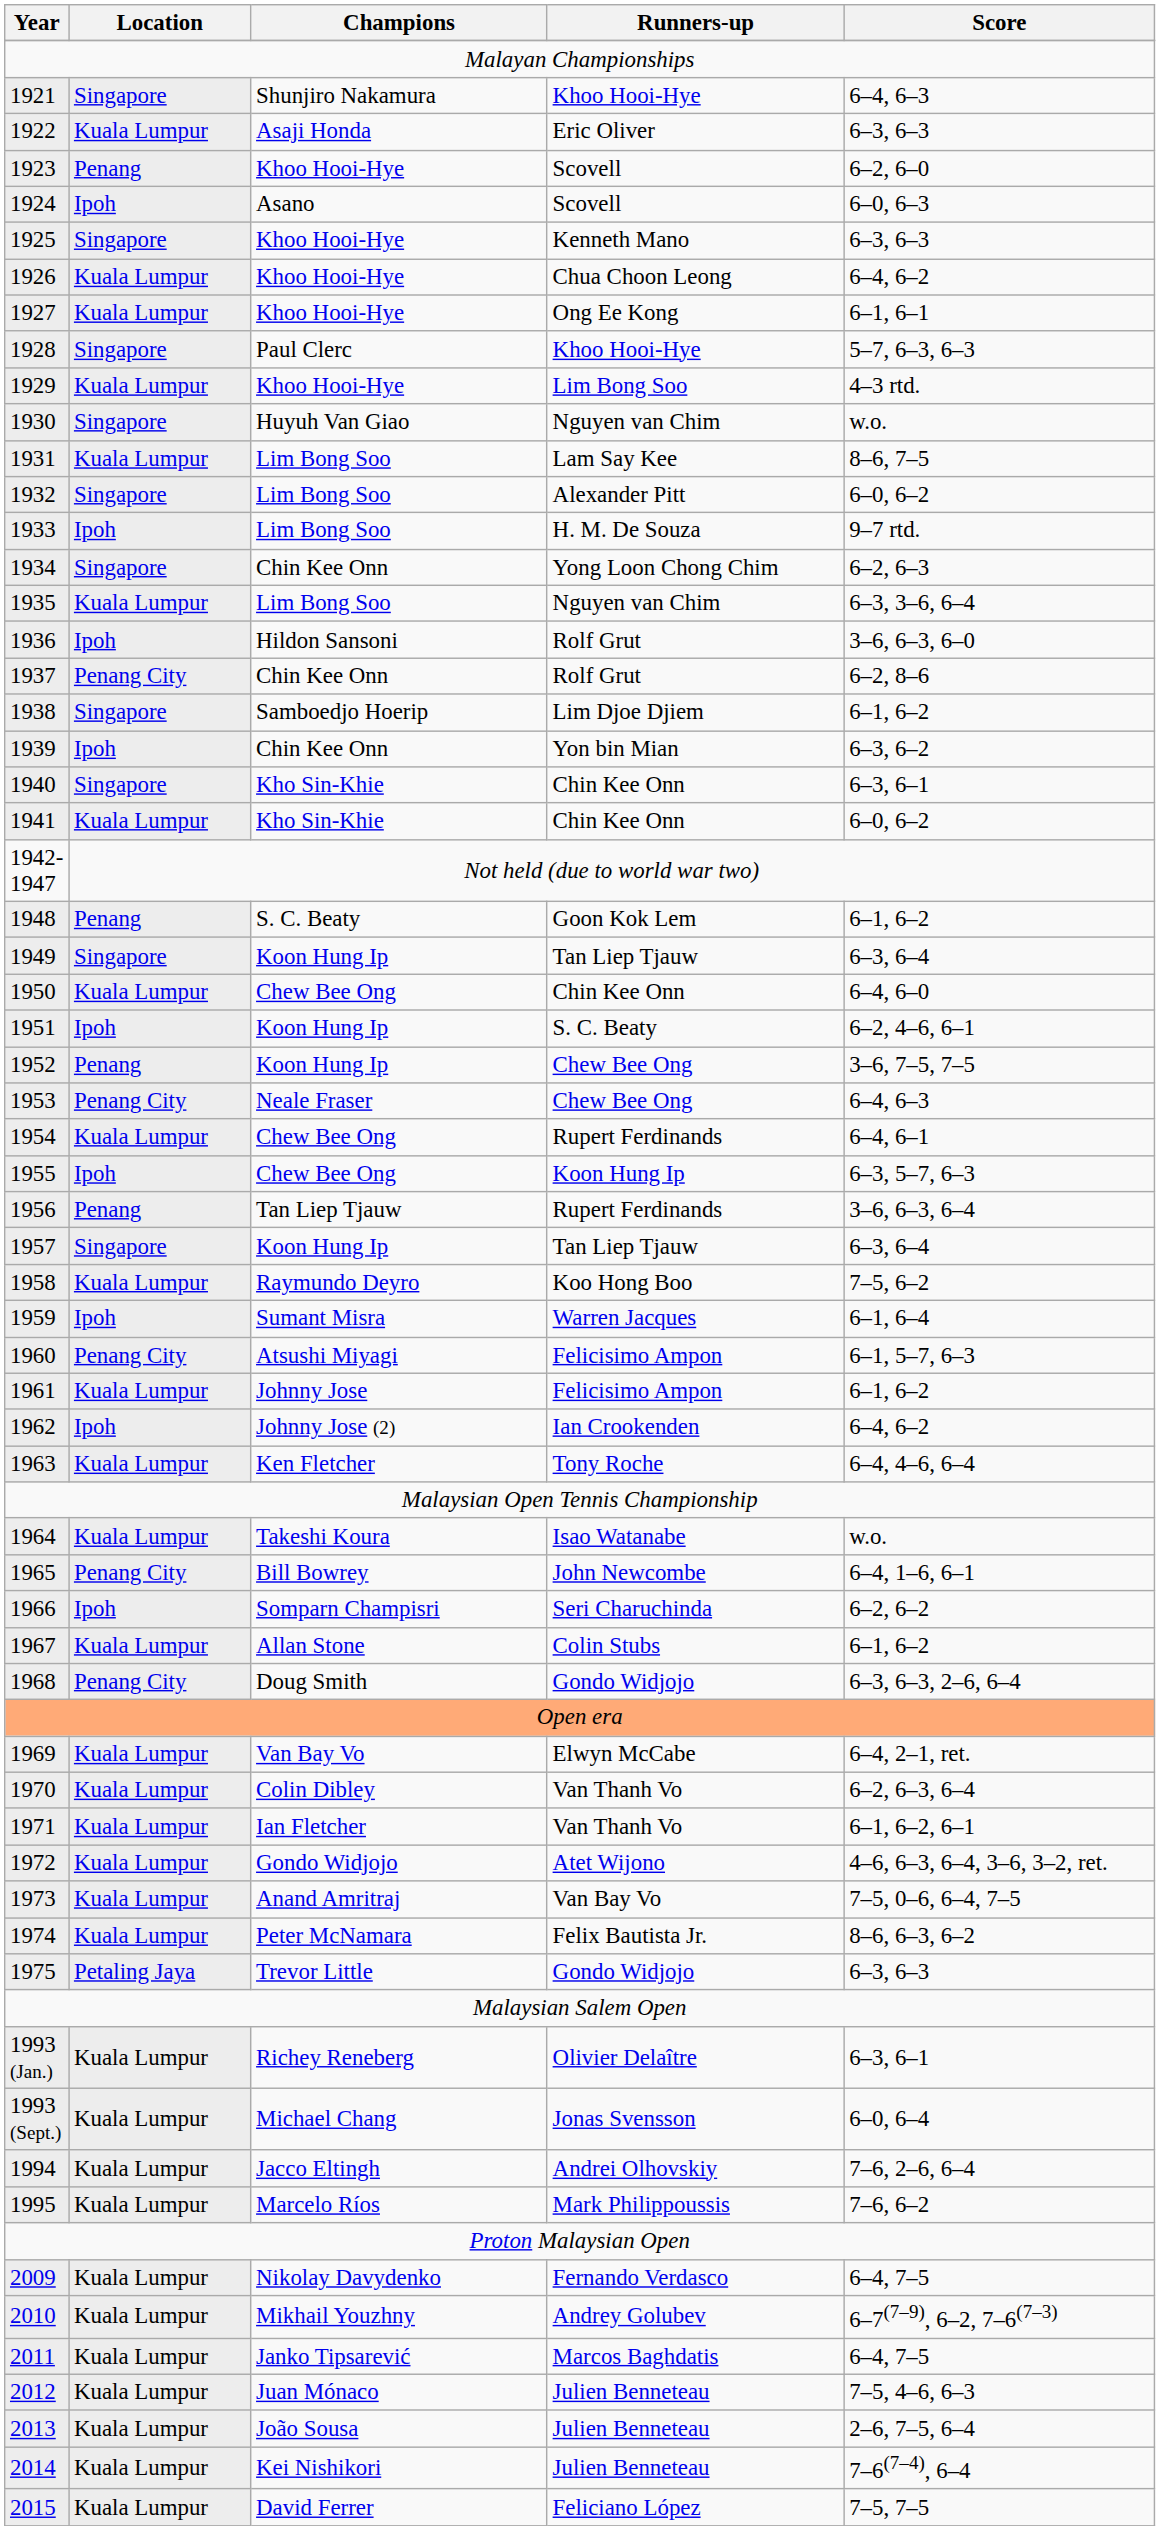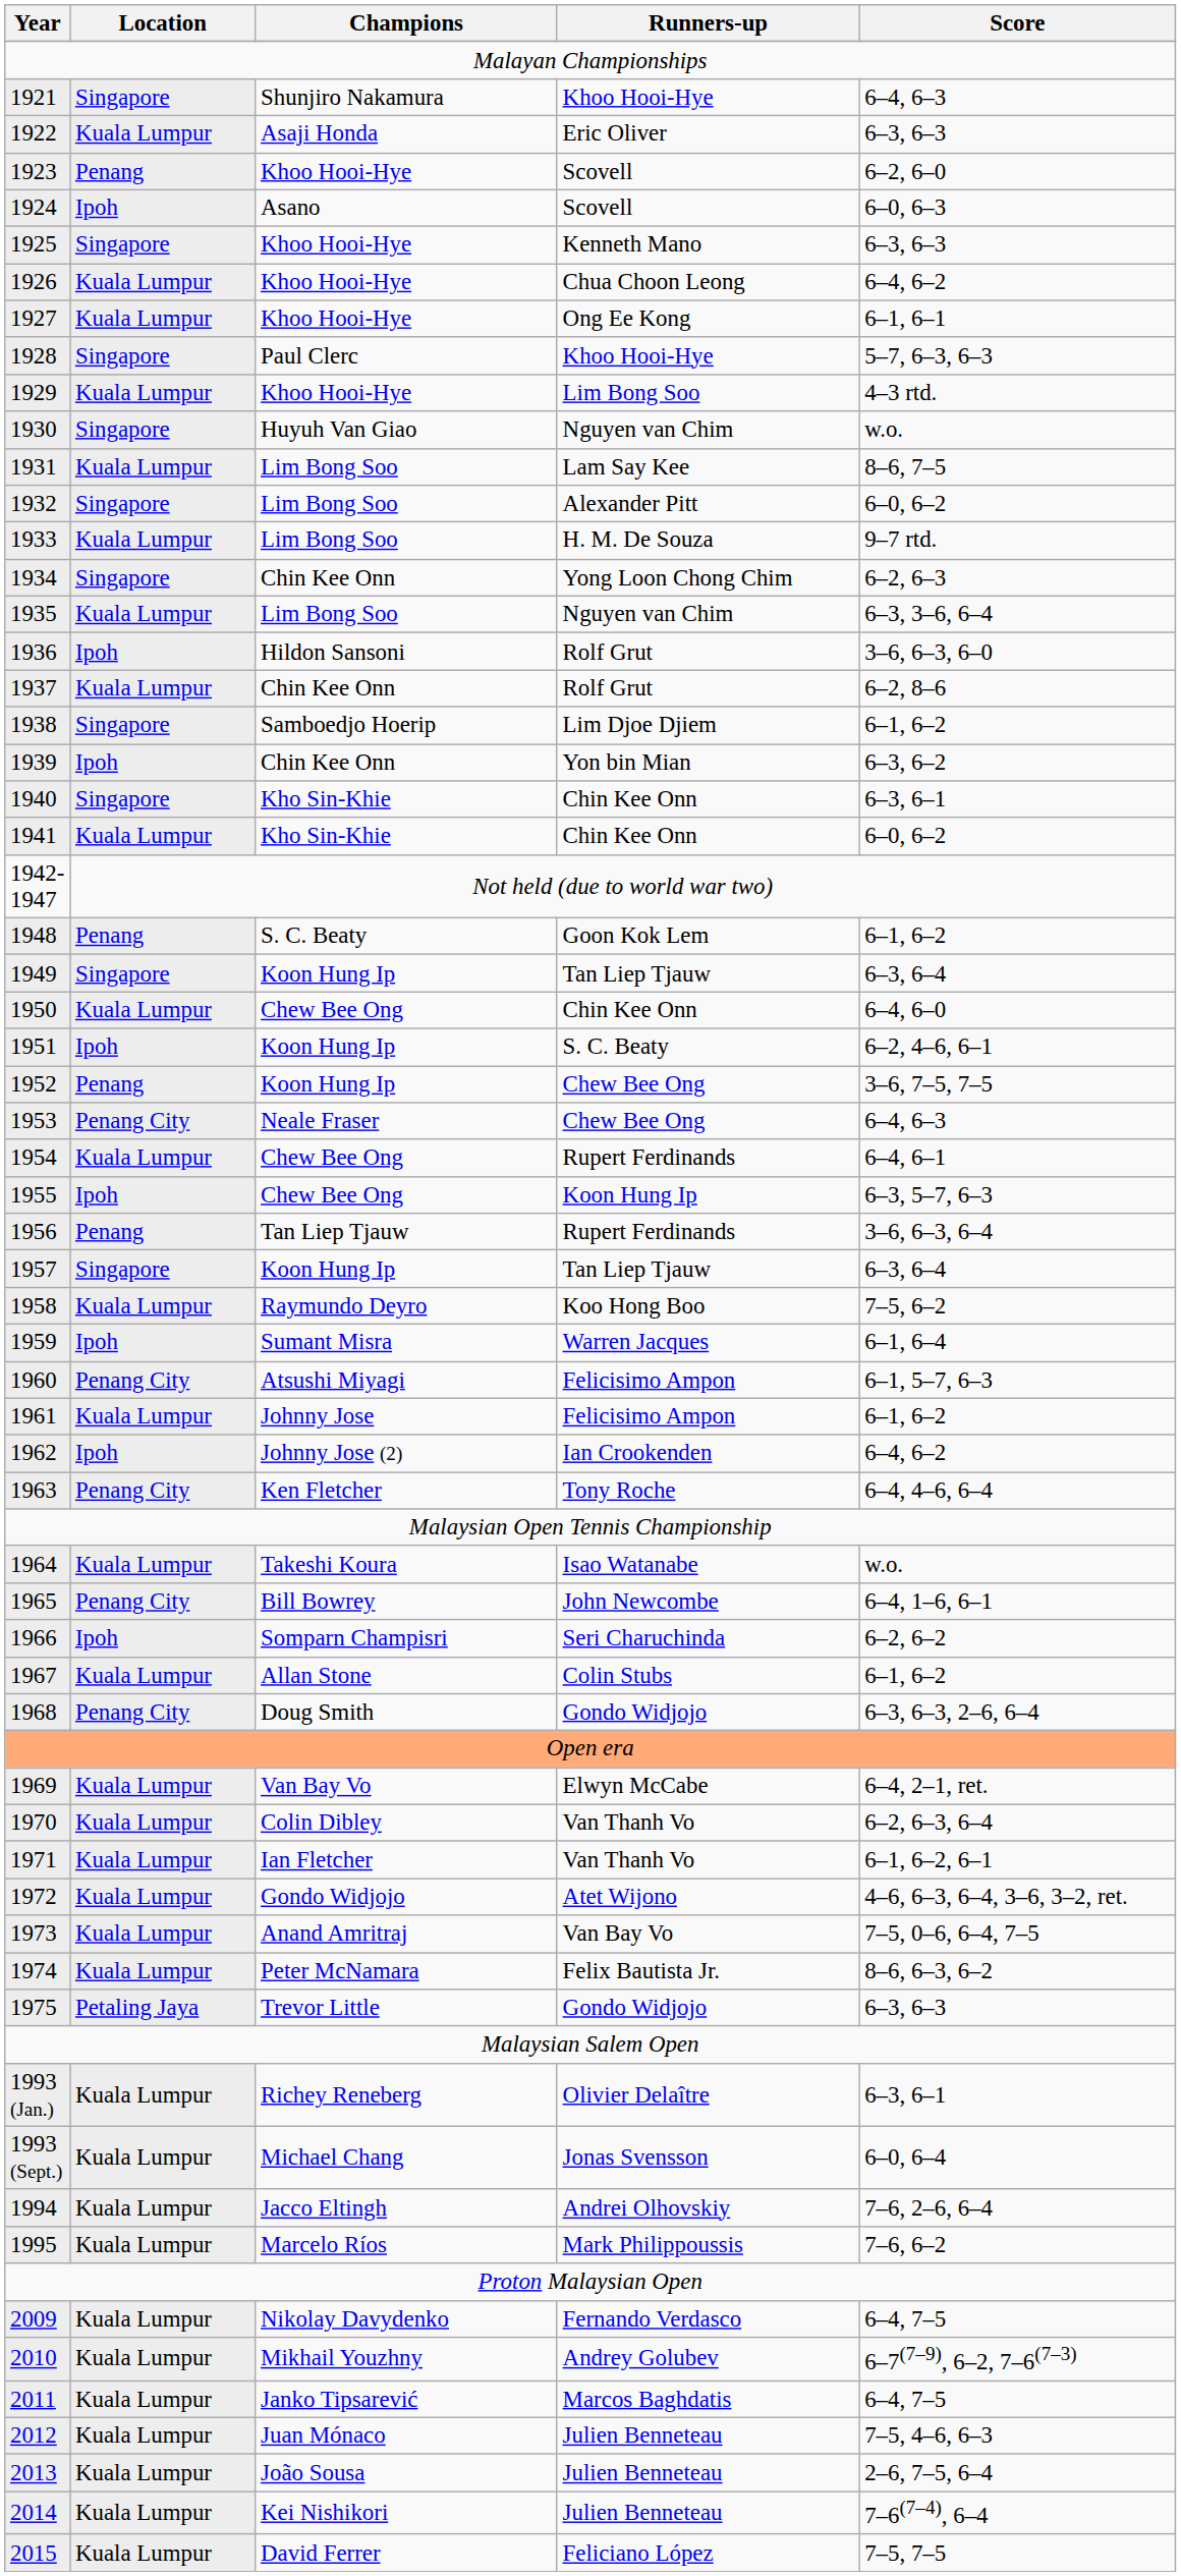1933 | Location: Ipoh -> Kuala Lumpur
1937 | Location: Penang City -> Kuala Lumpur
1963 | Location: Kuala Lumpur -> Penang City
